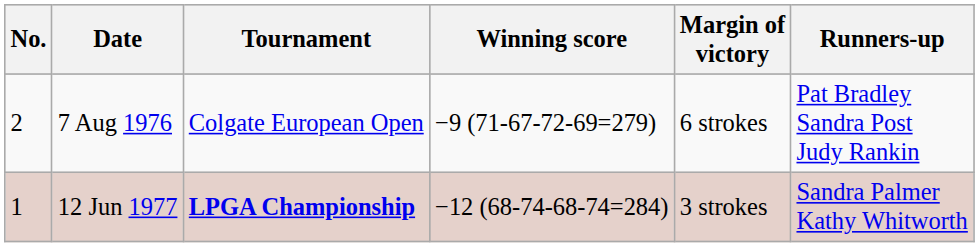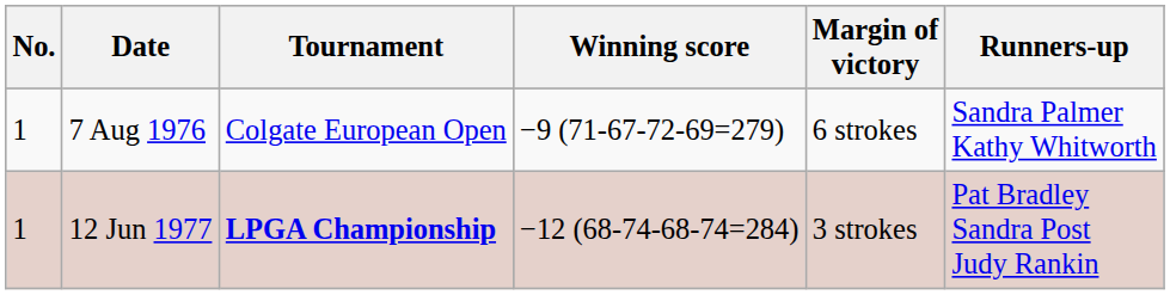7 Aug 1976 | No.: 2 -> 1
7 Aug 1976 | Runners-up: Pat Bradley Sandra Post Judy Rankin -> Sandra Palmer Kathy Whitworth
12 Jun 1977 | Runners-up: Sandra Palmer Kathy Whitworth -> Pat Bradley Sandra Post Judy Rankin
